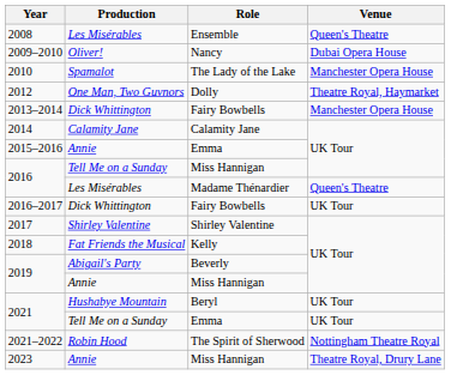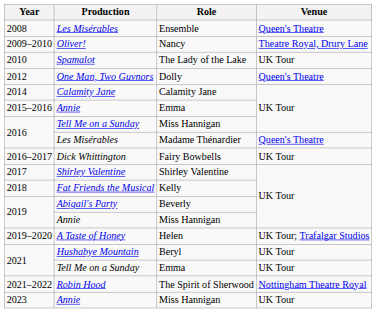2009–2010 | Venue: Dubai Opera House -> Theatre Royal, Drury Lane
2010 | Venue: Manchester Opera House -> UK Tour
2012 | Venue: Theatre Royal, Haymarket -> Queen's Theatre
- row: 2013–2014 | Dick Whittington | Fairy Bowbells | Manchester Opera House
+ row: 2019–2020 | A Taste of Honey | Helen | UK Tour; Trafalgar Studios
2023 | Venue: Theatre Royal, Drury Lane -> UK Tour
